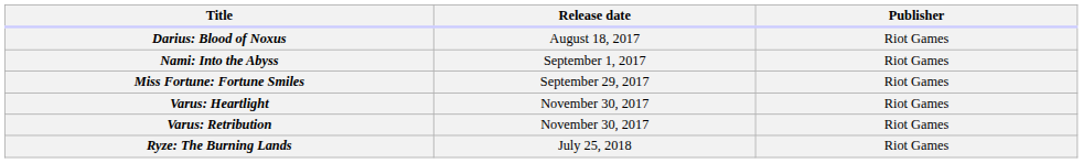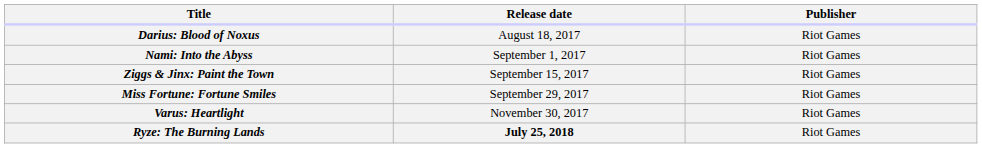+ row: Ziggs & Jinx: Paint the Town | September 15, 2017 | Riot Games
- row: Varus: Retribution | November 30, 2017 | Riot Games
Ryze: The Burning Lands | Release date: normal -> bold
